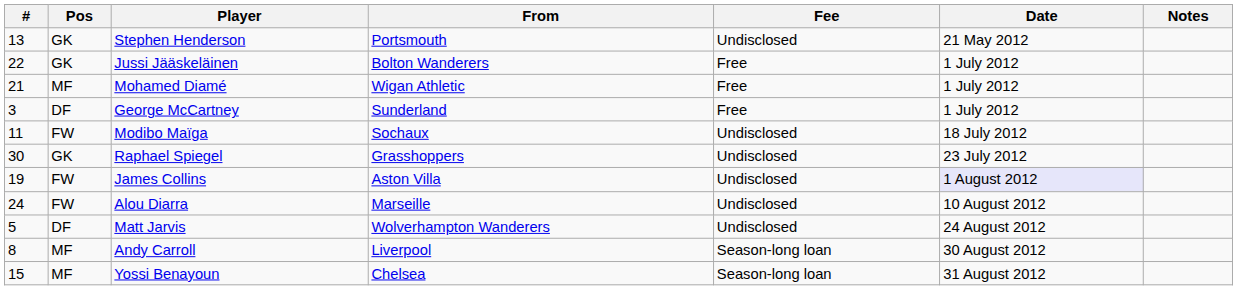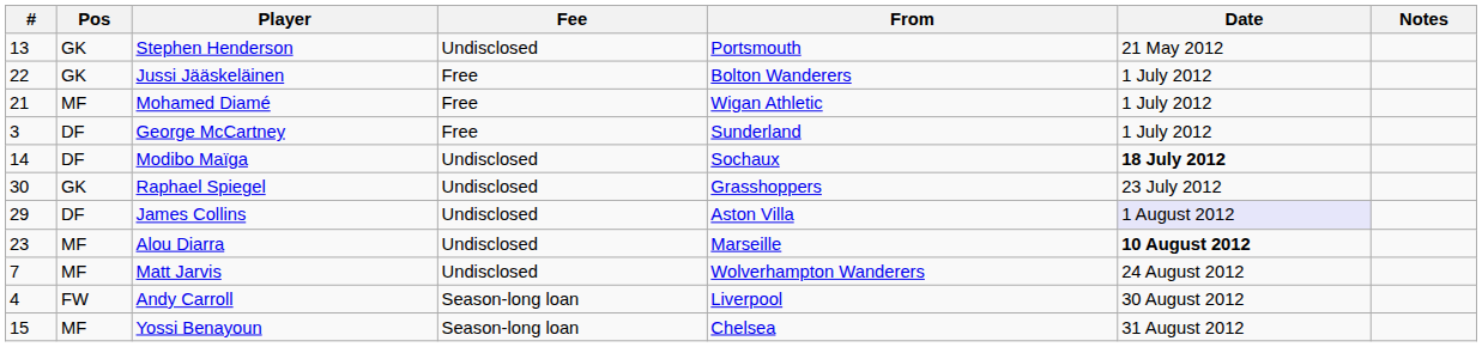columns swapped: From <-> Fee
Modibo Maïga | #: 11 -> 14
Modibo Maïga | Pos: FW -> DF
Modibo Maïga | Date: normal -> bold
James Collins | #: 19 -> 29
James Collins | Pos: FW -> DF
Alou Diarra | #: 24 -> 23
Alou Diarra | Pos: FW -> MF
Alou Diarra | Date: normal -> bold
Matt Jarvis | #: 5 -> 7
Matt Jarvis | Pos: DF -> MF
Andy Carroll | #: 8 -> 4
Andy Carroll | Pos: MF -> FW
